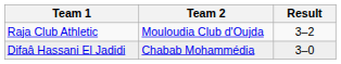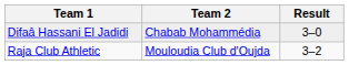rows swapped: Raja Club Athletic <-> Difaâ Hassani El Jadidi
